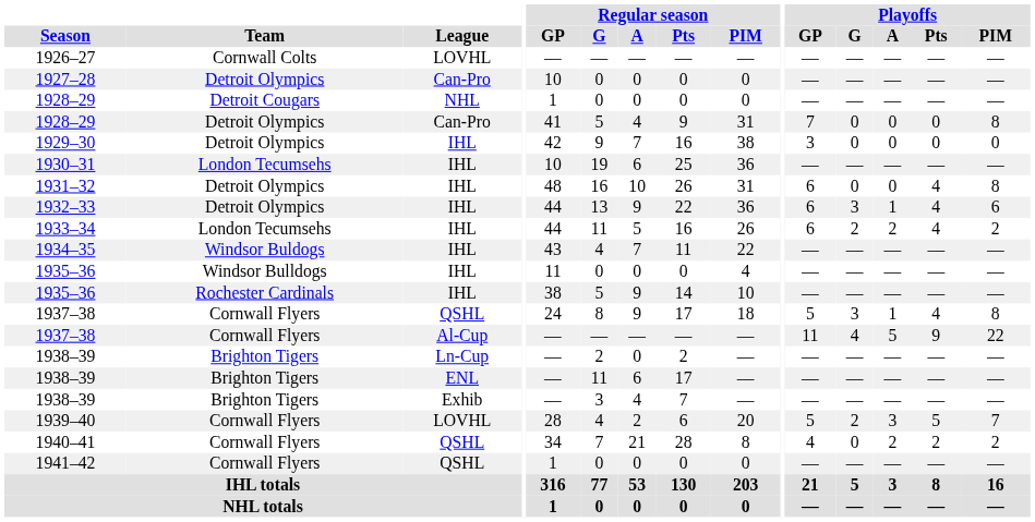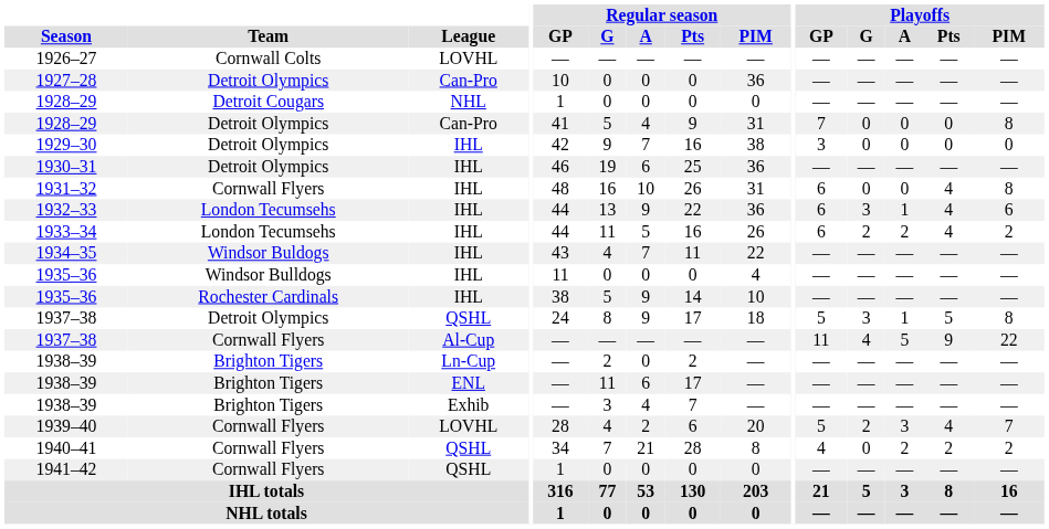1927–28 | Regular season / PIM: 0 -> 36
1930–31 | Team: London Tecumsehs -> Detroit Olympics
1930–31 | Regular season / GP: 10 -> 46
1931–32 | Team: Detroit Olympics -> Cornwall Flyers
1932–33 | Team: Detroit Olympics -> London Tecumsehs
1937–38 / QSHL | Team: Cornwall Flyers -> Detroit Olympics
1937–38 / QSHL | Playoffs / Pts: 4 -> 5
1939–40 | Playoffs / Pts: 5 -> 4
